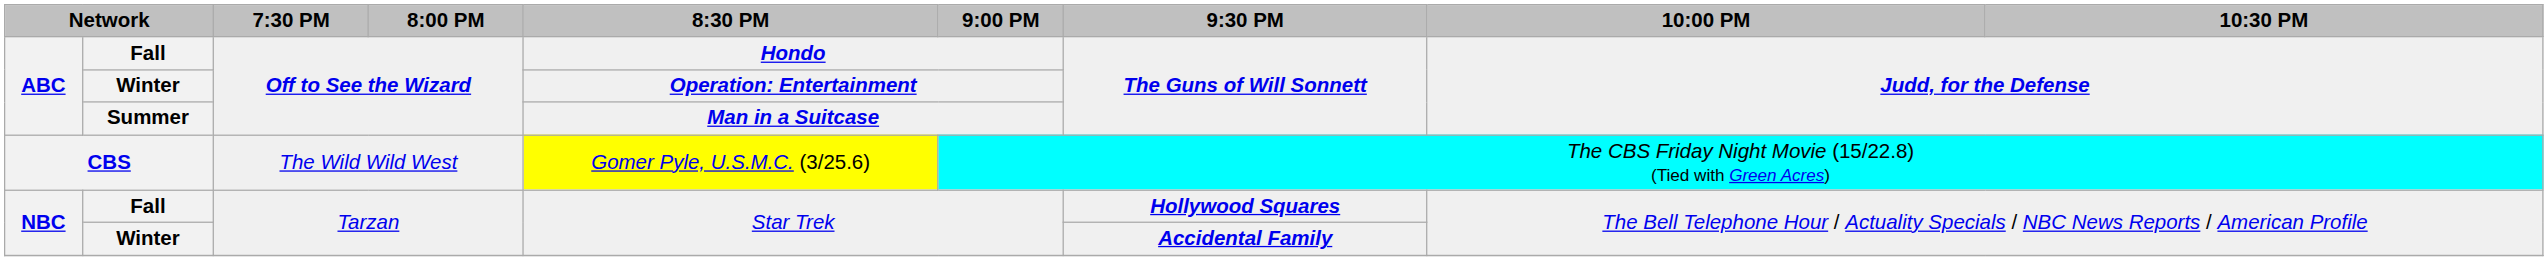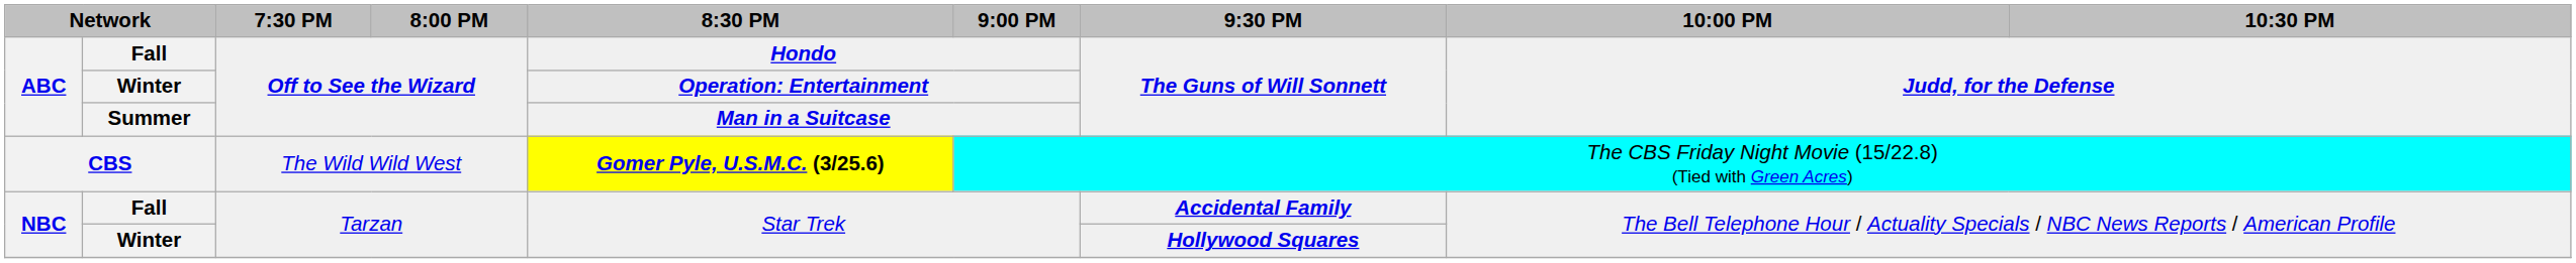CBS | 8:30 PM: normal -> bold
NBC / Fall | 9:30 PM: Hollywood Squares -> Accidental Family
NBC / Winter | 9:30 PM: Accidental Family -> Hollywood Squares
